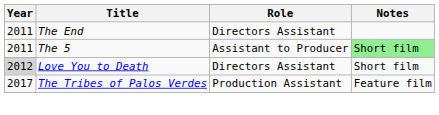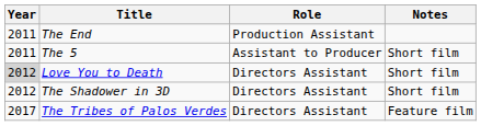The End | Role: Directors Assistant -> Production Assistant
The 5 | Notes: lightgreen background -> no background
+ row: 2012 | The Shadower in 3D | Directors Assistant | Short film
The Tribes of Palos Verdes | Role: Production Assistant -> Directors Assistant
